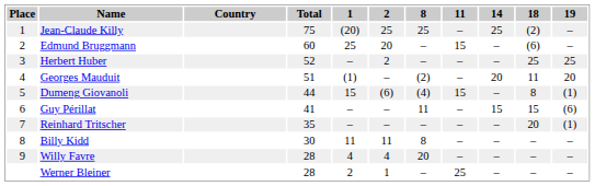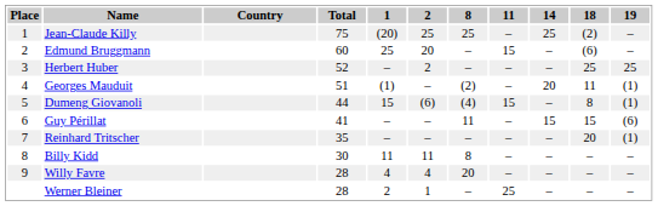Georges Mauduit | 19: 20 -> (1)
